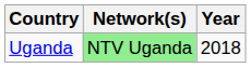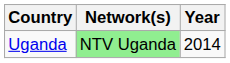Uganda | Year: 2018 -> 2014
